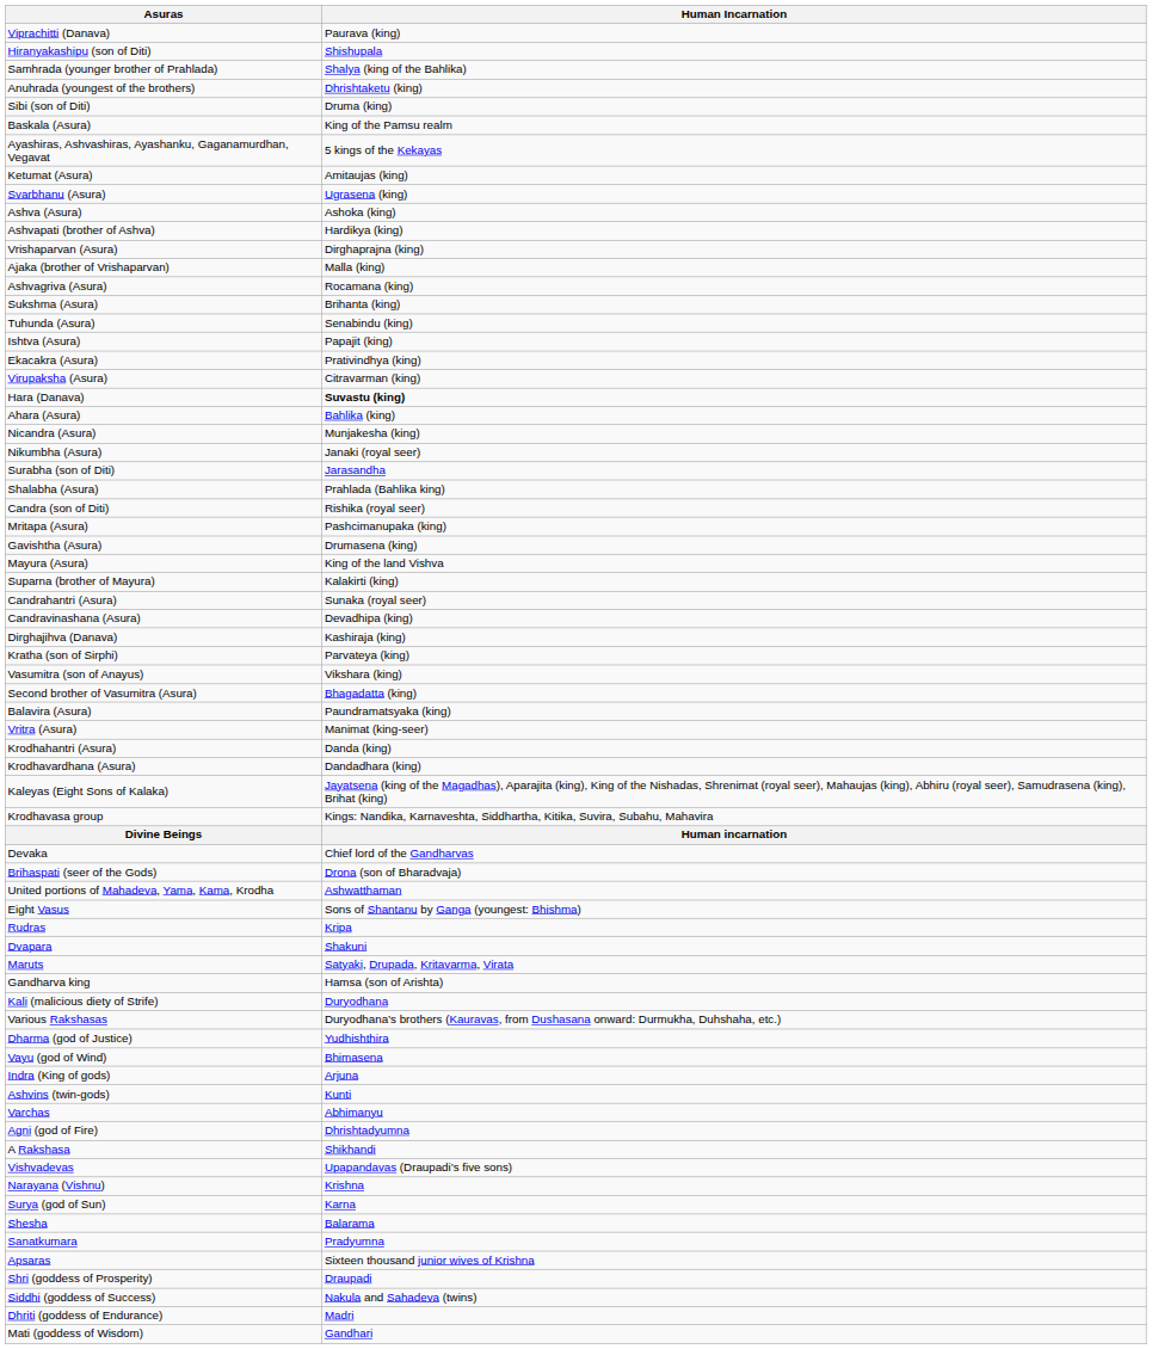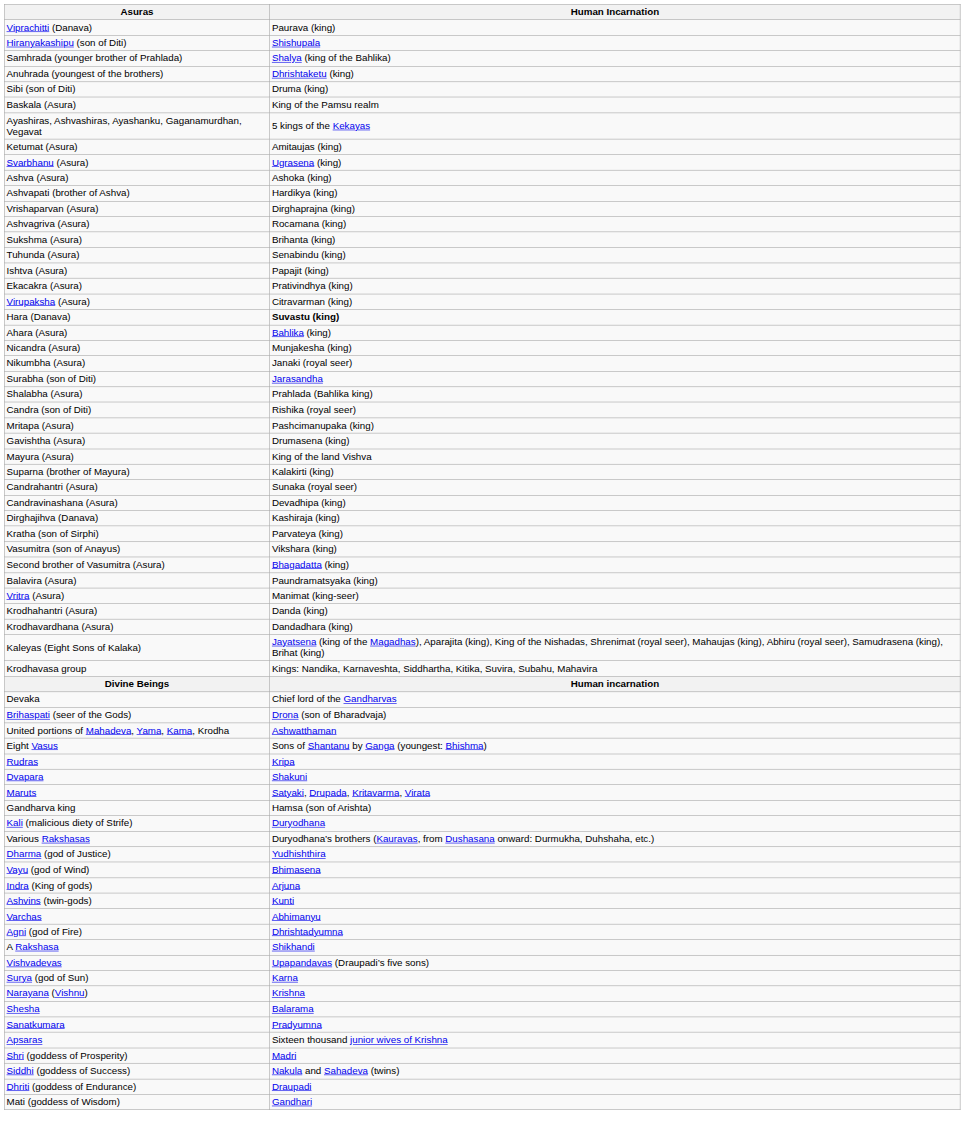- row: Ajaka (brother of Vrishaparvan) | Malla (king)
rows swapped: Surya (god of Sun) <-> Narayana (Vishnu)
Shri (goddess of Prosperity) | Human Incarnation: Draupadi -> Madri
Dhriti (goddess of Endurance) | Human Incarnation: Madri -> Draupadi
